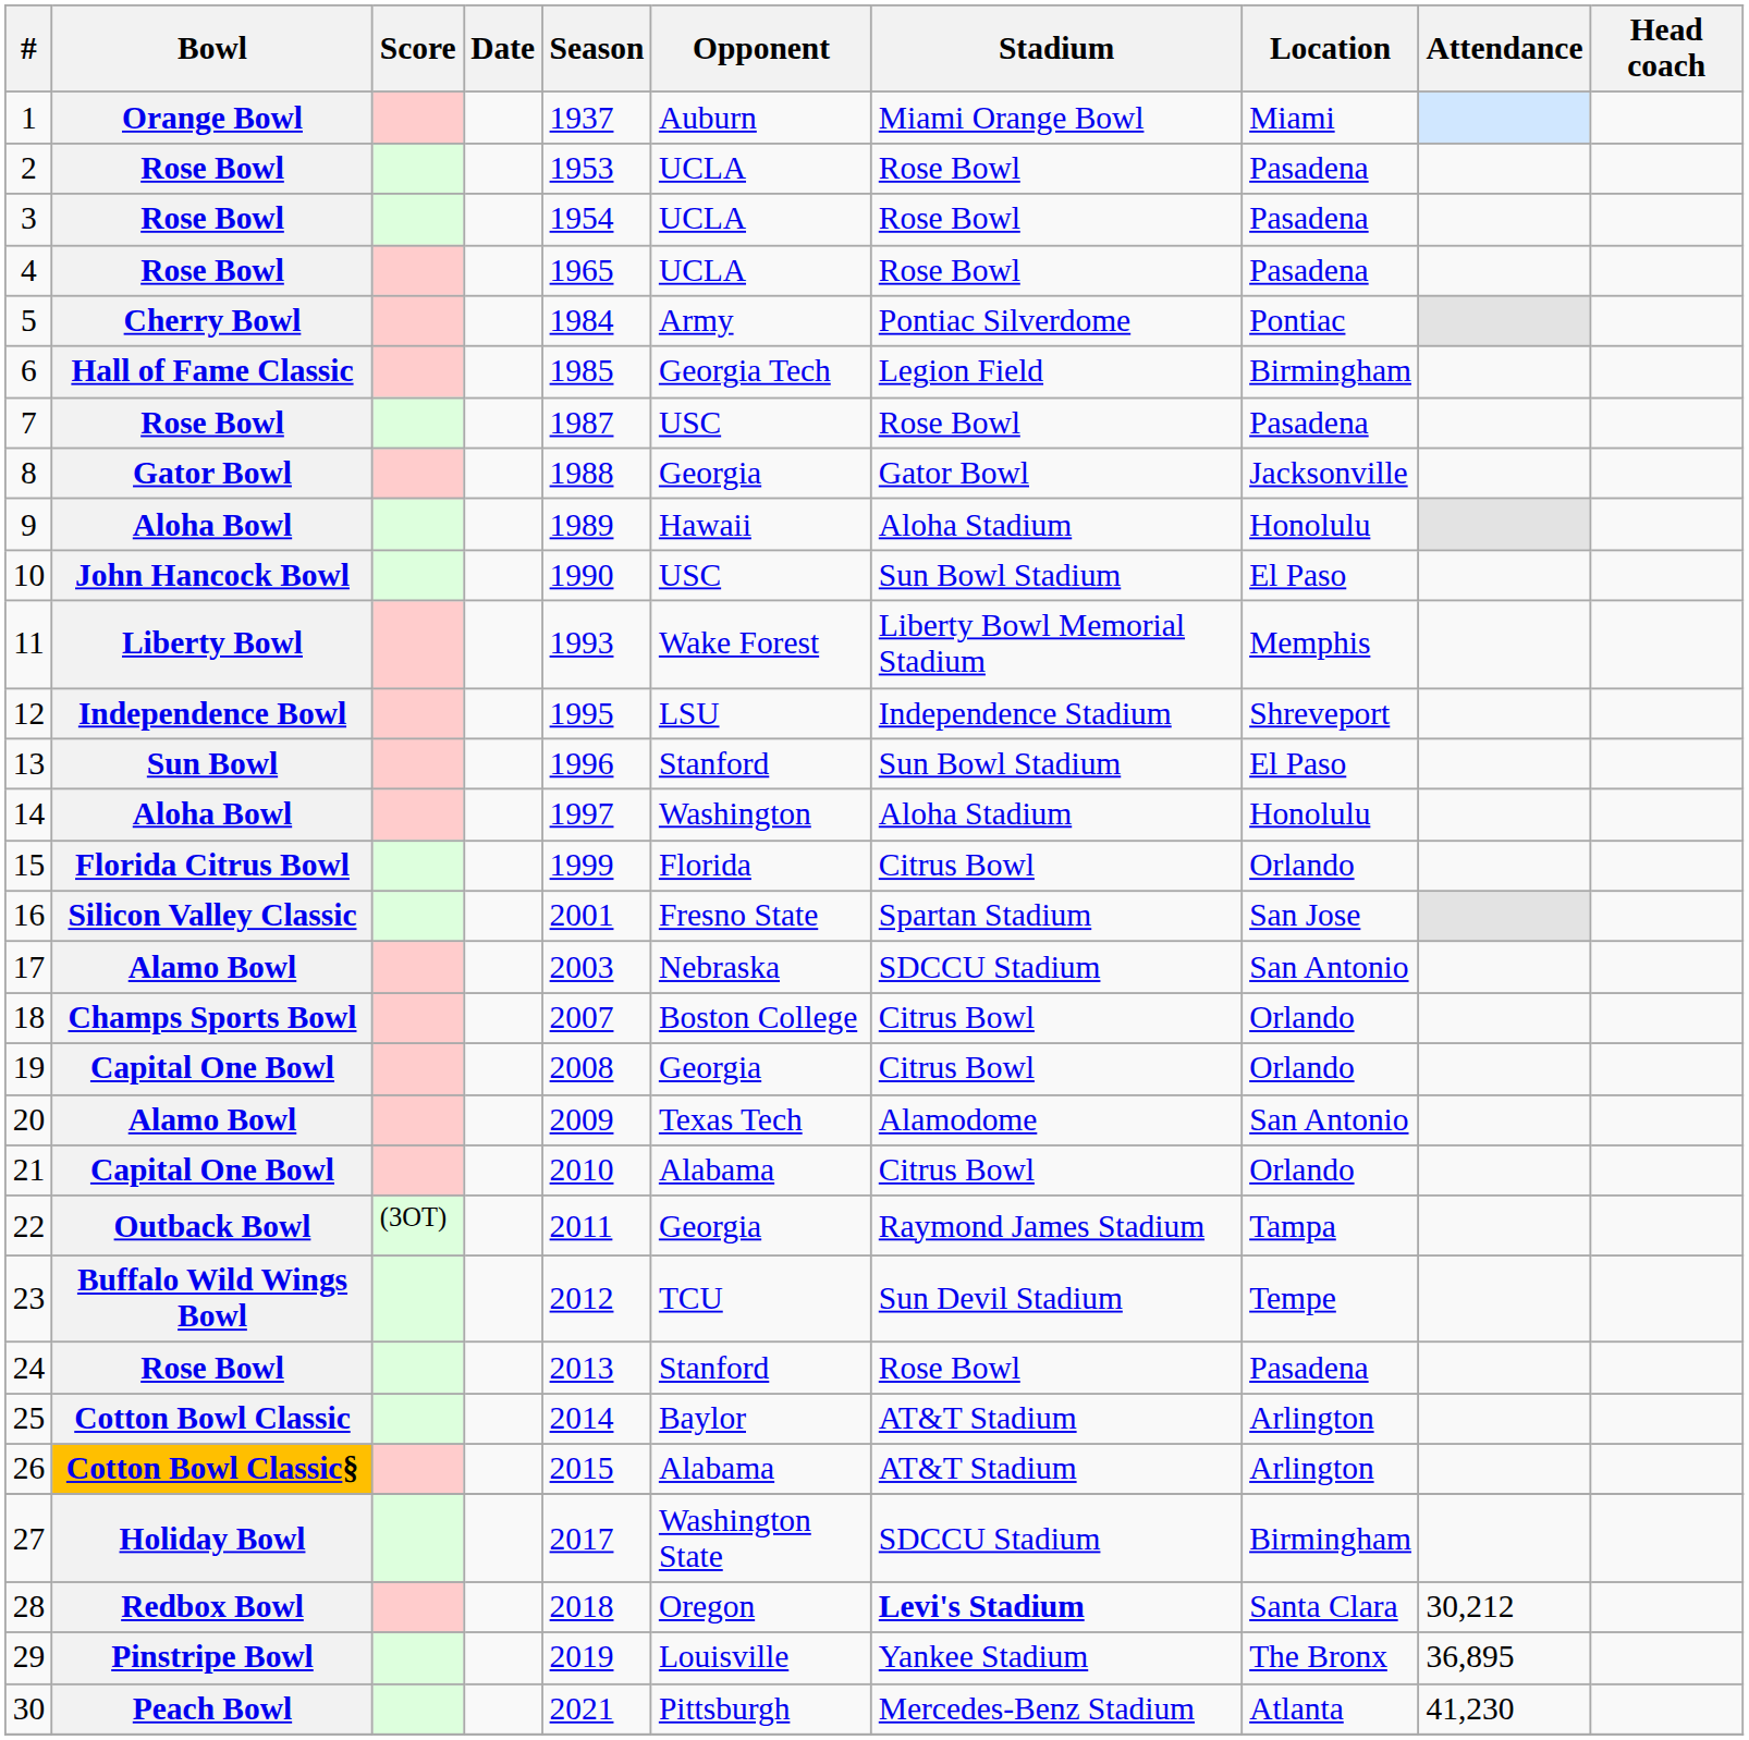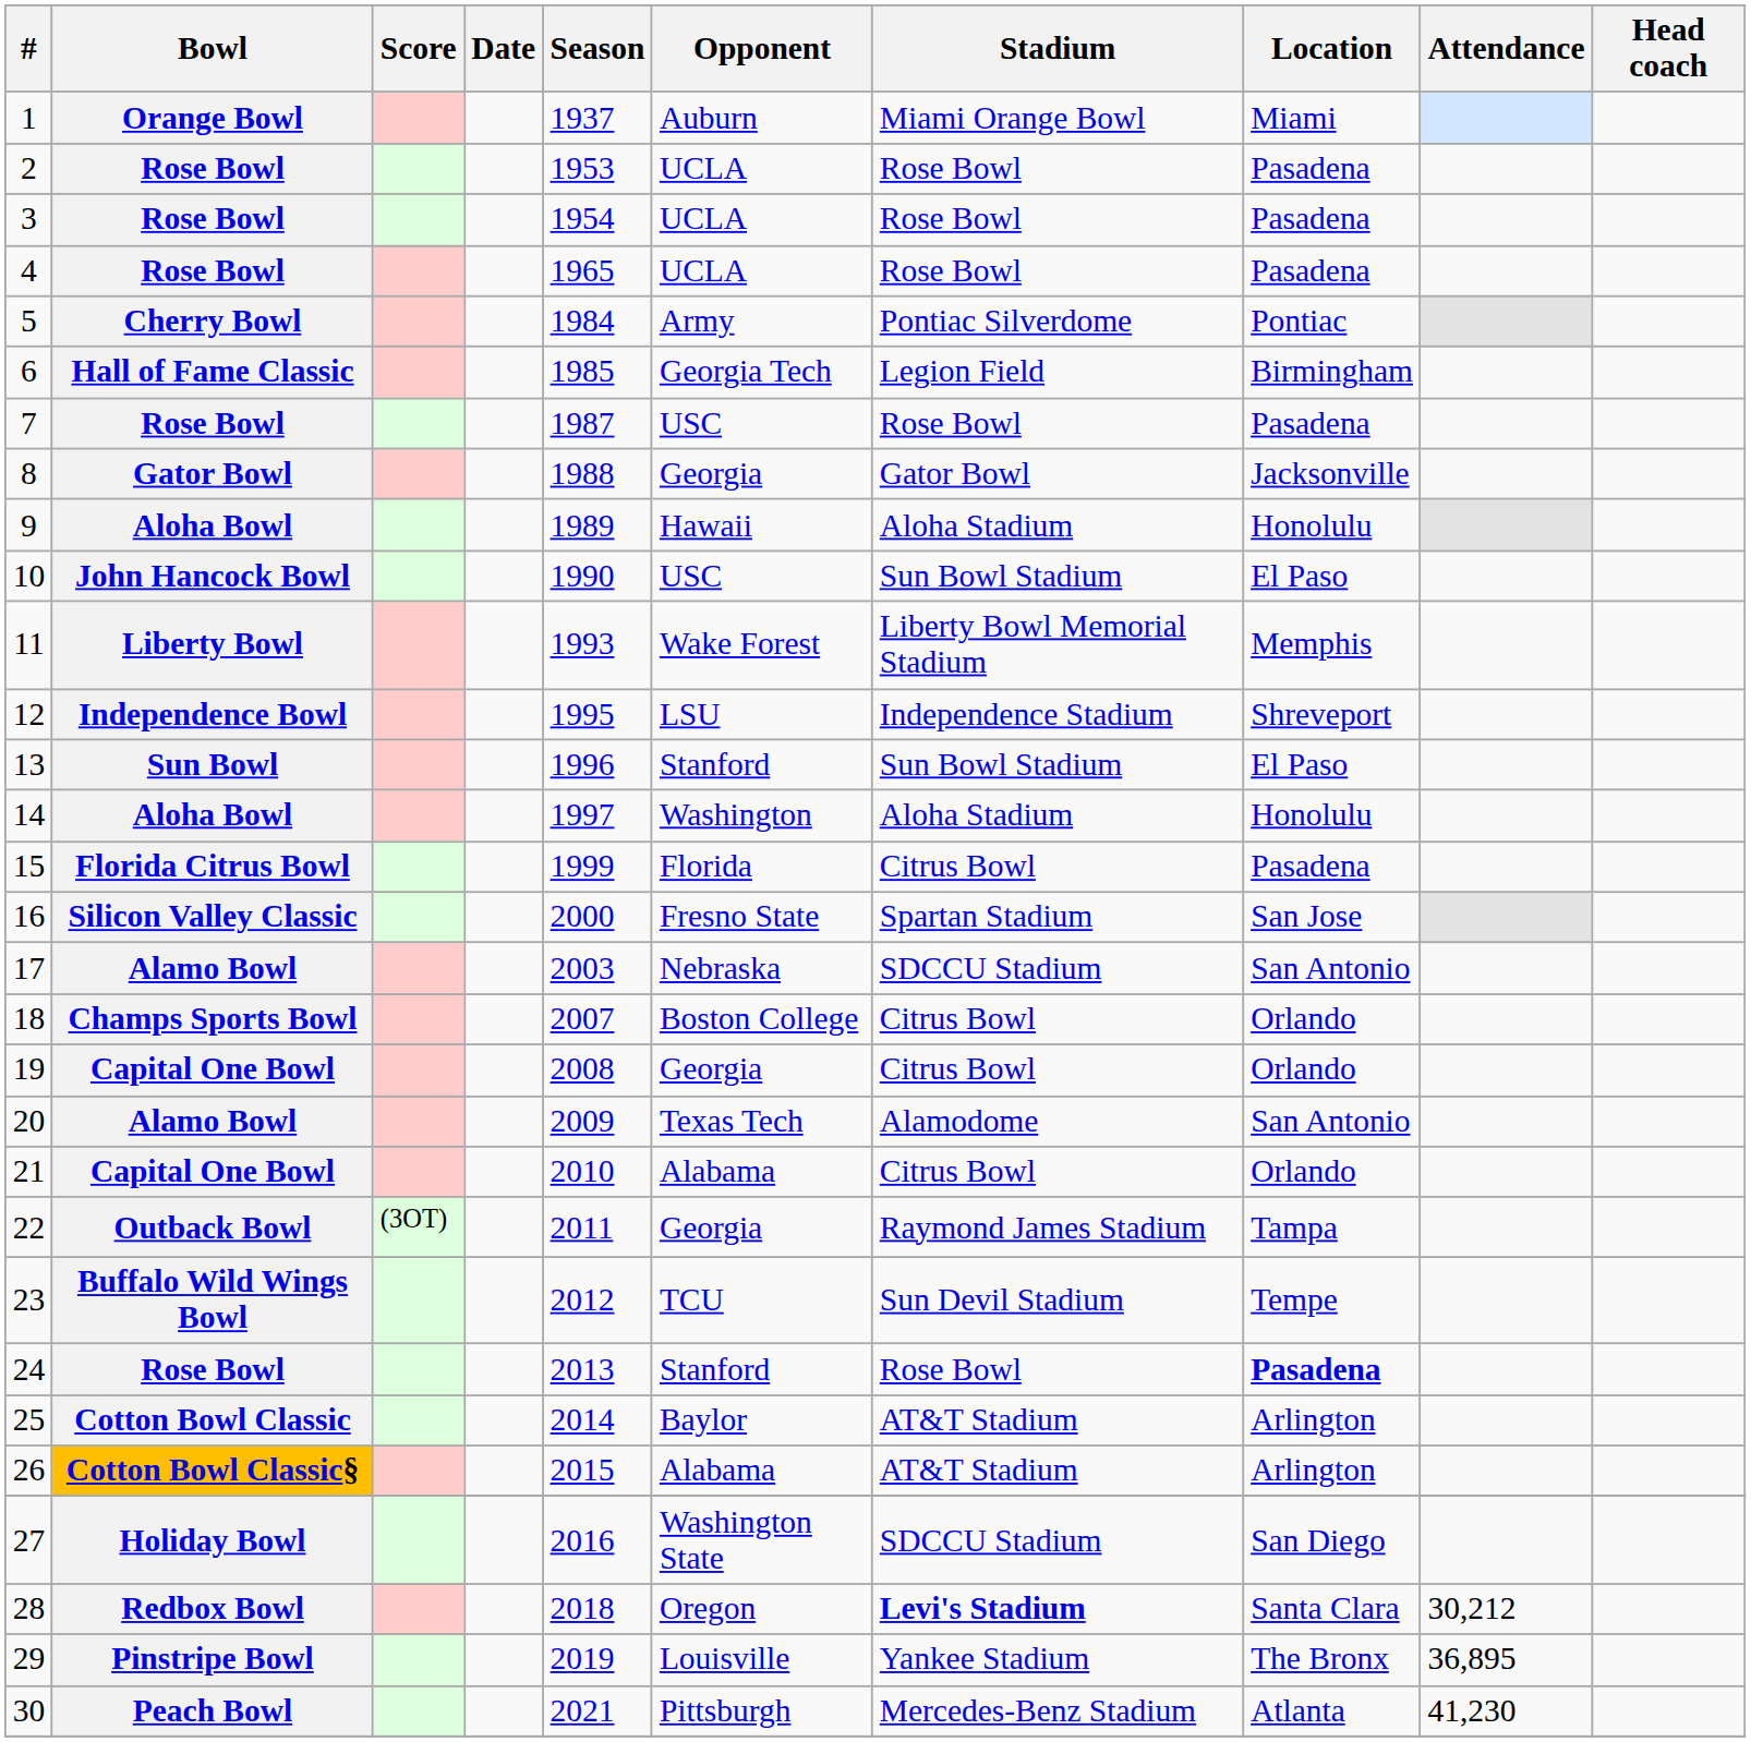15 | Location: Orlando -> Pasadena
16 | Season: 2001 -> 2000
24 | Location: normal -> bold
27 | Season: 2017 -> 2016
27 | Location: Birmingham -> San Diego
